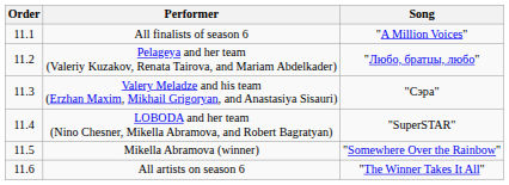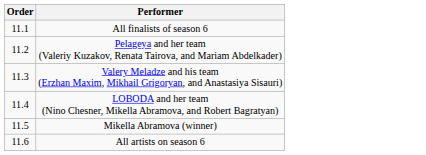- column: Song | "A Million Voices" | "Любо, братцы, любо" | "Сэра" | "SuperSTAR" | "Somewhere Over the Rainbow" | "The Winner Takes It All"
